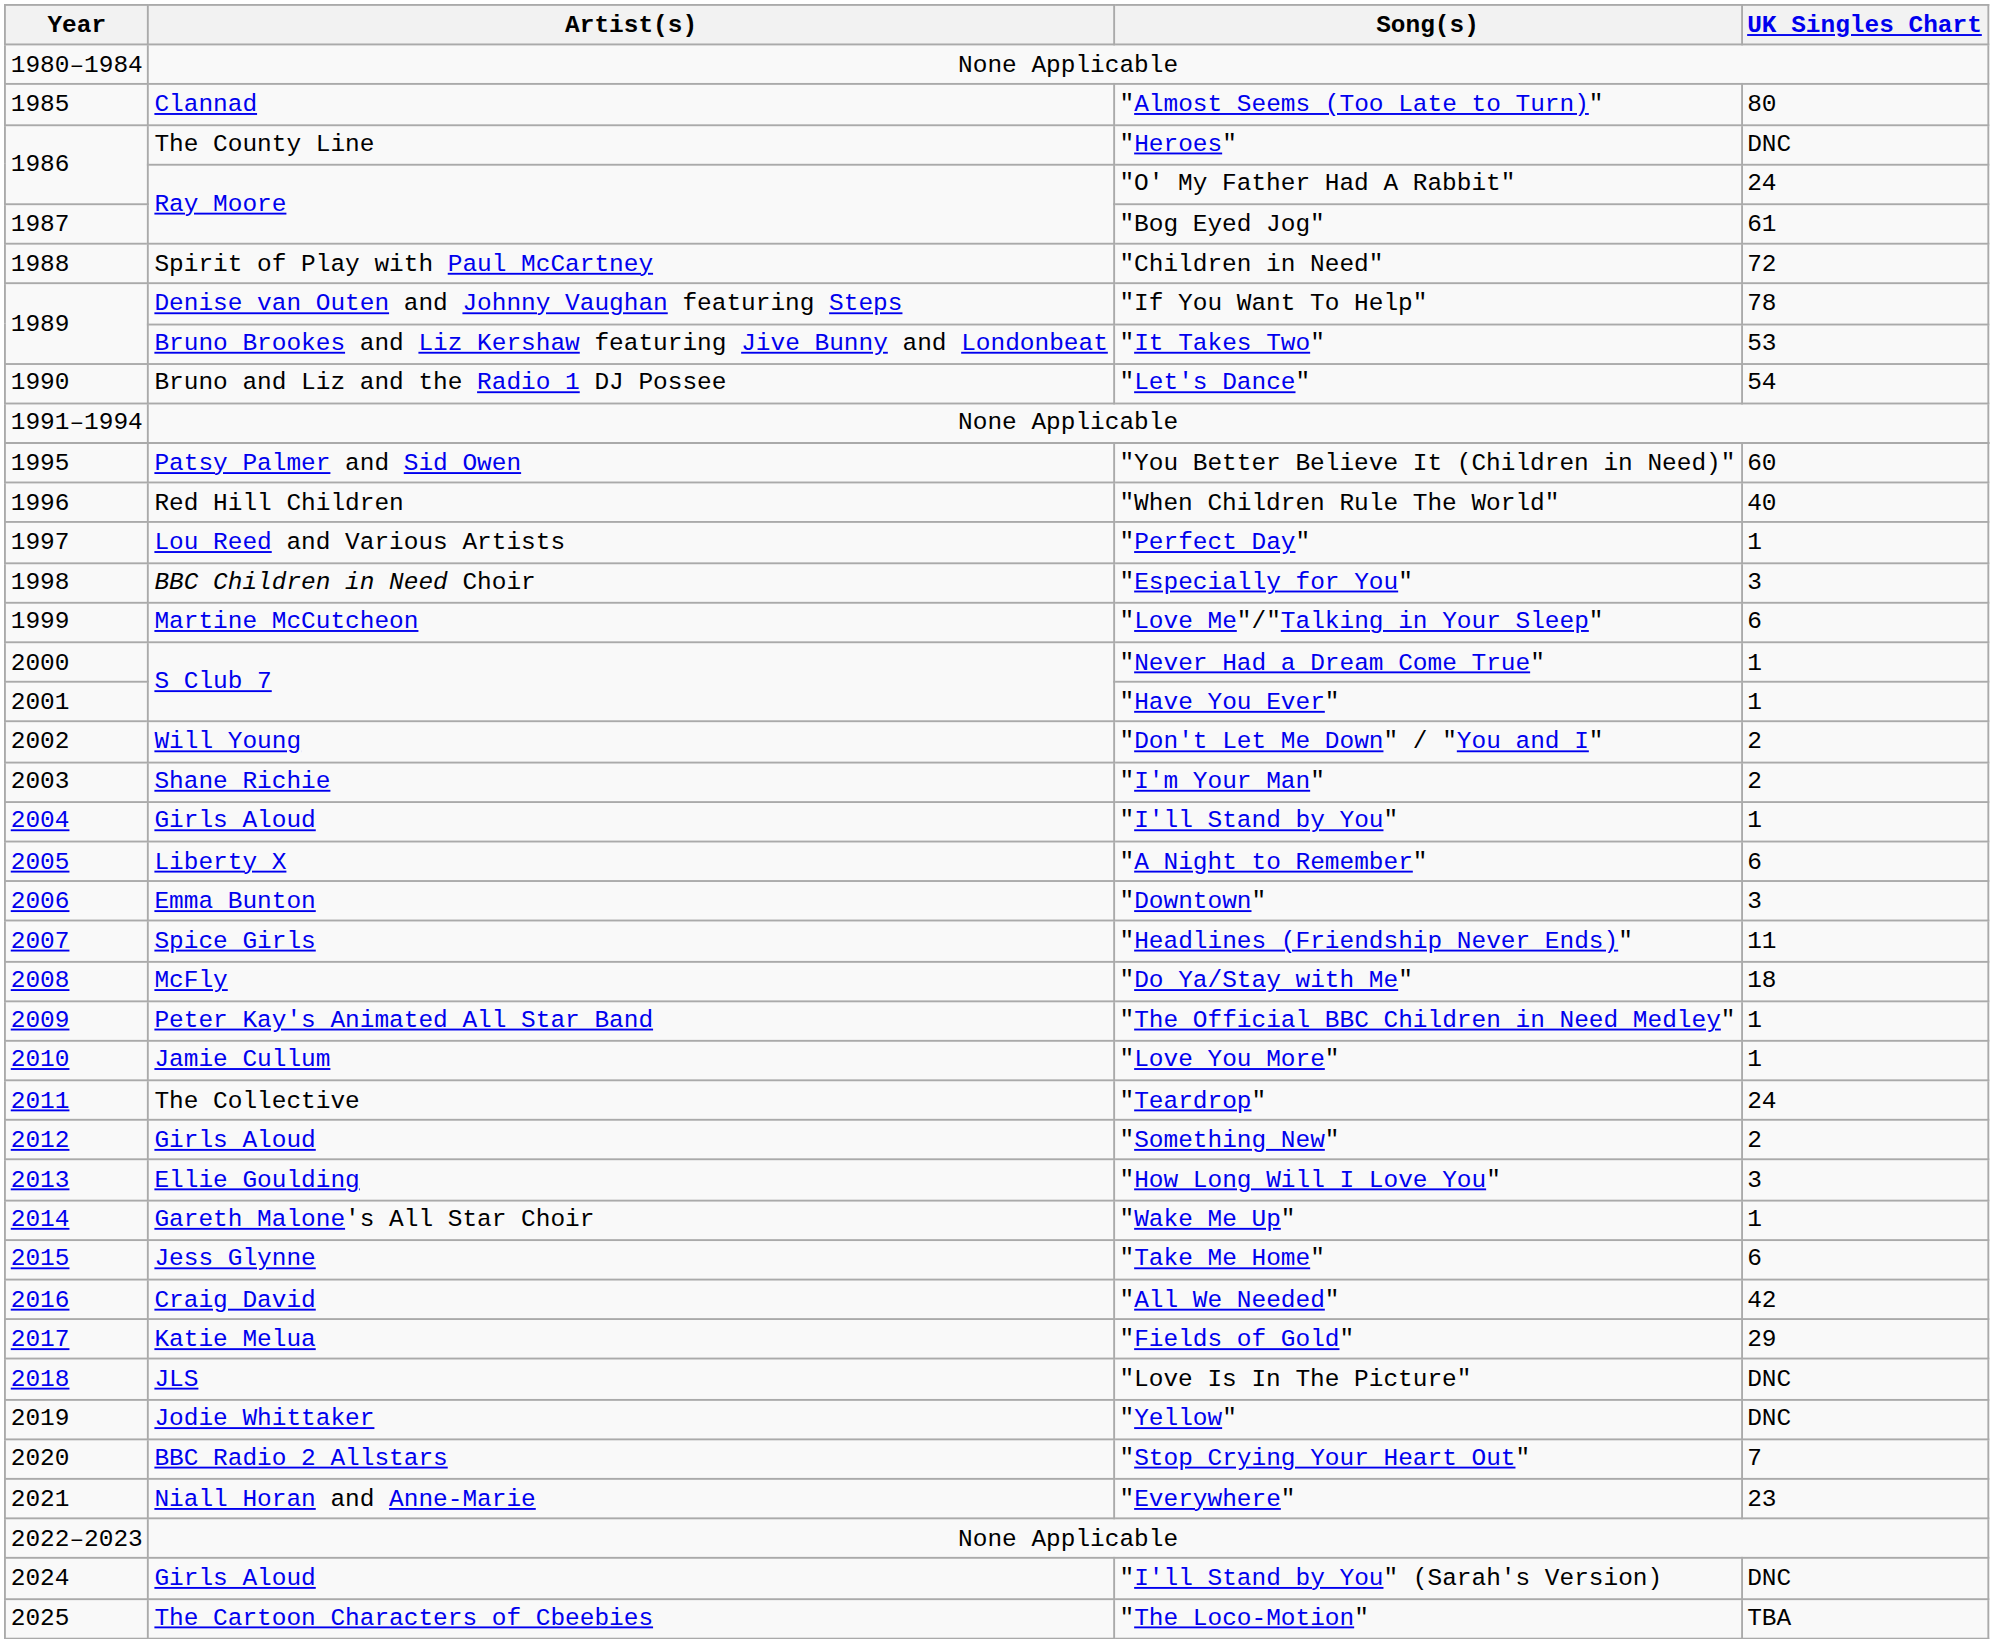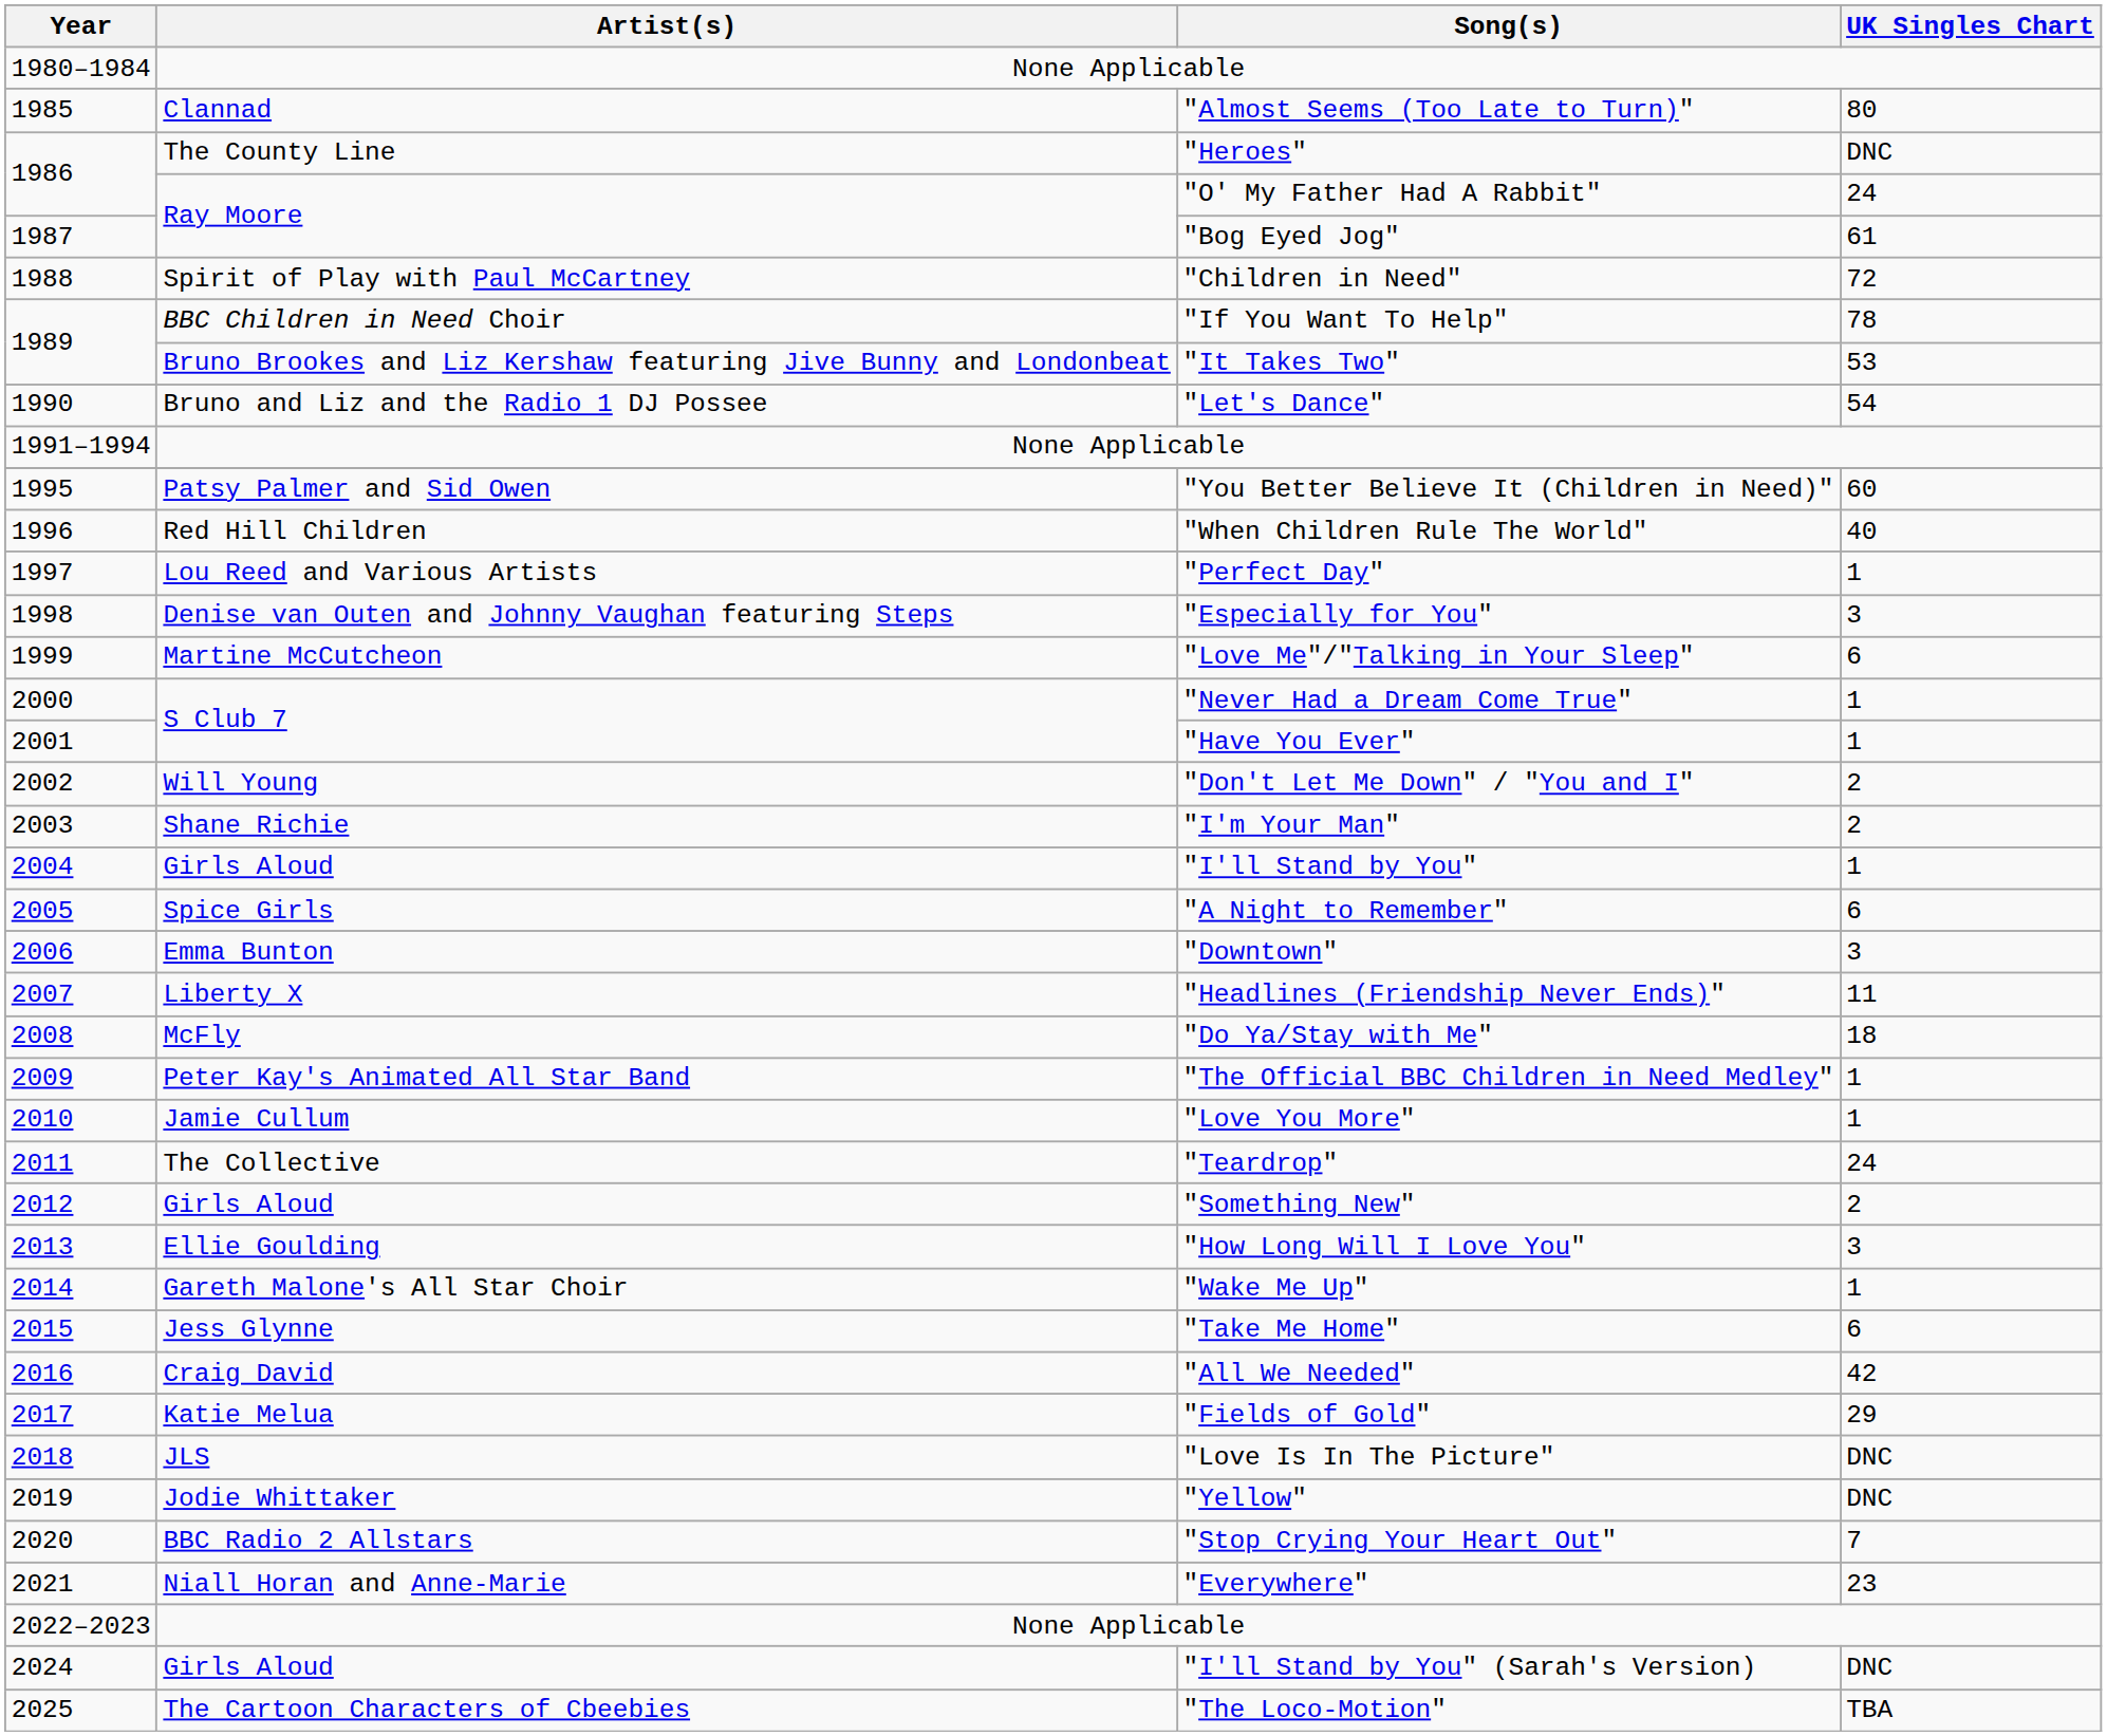"If You Want To Help" | Artist(s): Denise van Outen and Johnny Vaughan featuring Steps -> BBC Children in Need Choir
"Especially for You" | Artist(s): BBC Children in Need Choir -> Denise van Outen and Johnny Vaughan featuring Steps
"A Night to Remember" | Artist(s): Liberty X -> Spice Girls
"Headlines (Friendship Never Ends)" | Artist(s): Spice Girls -> Liberty X
